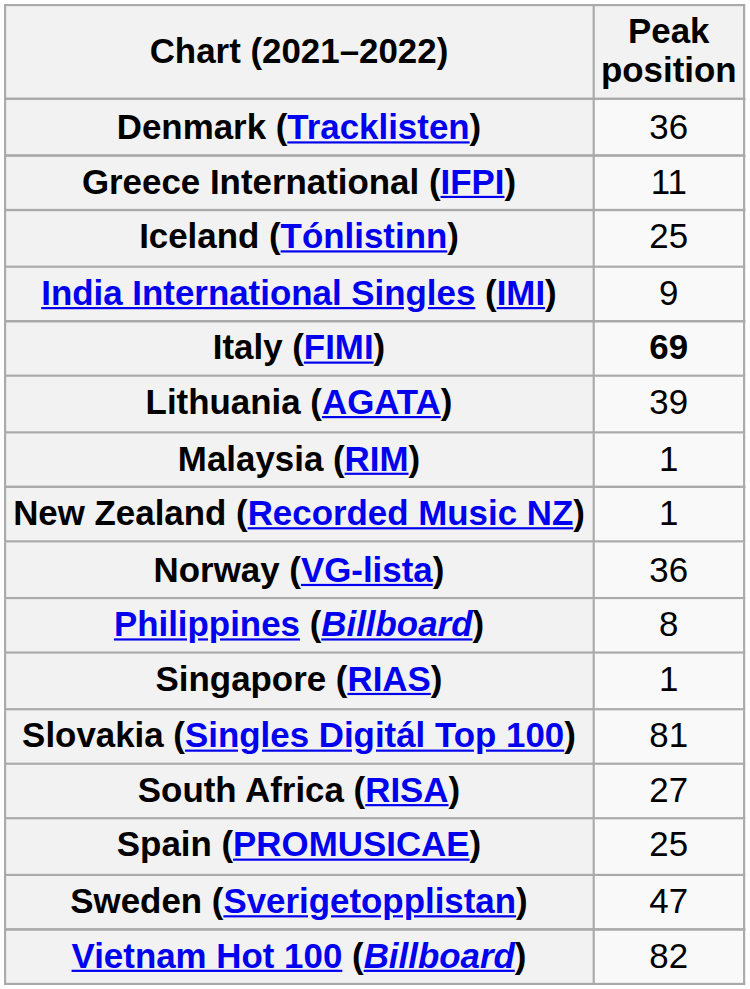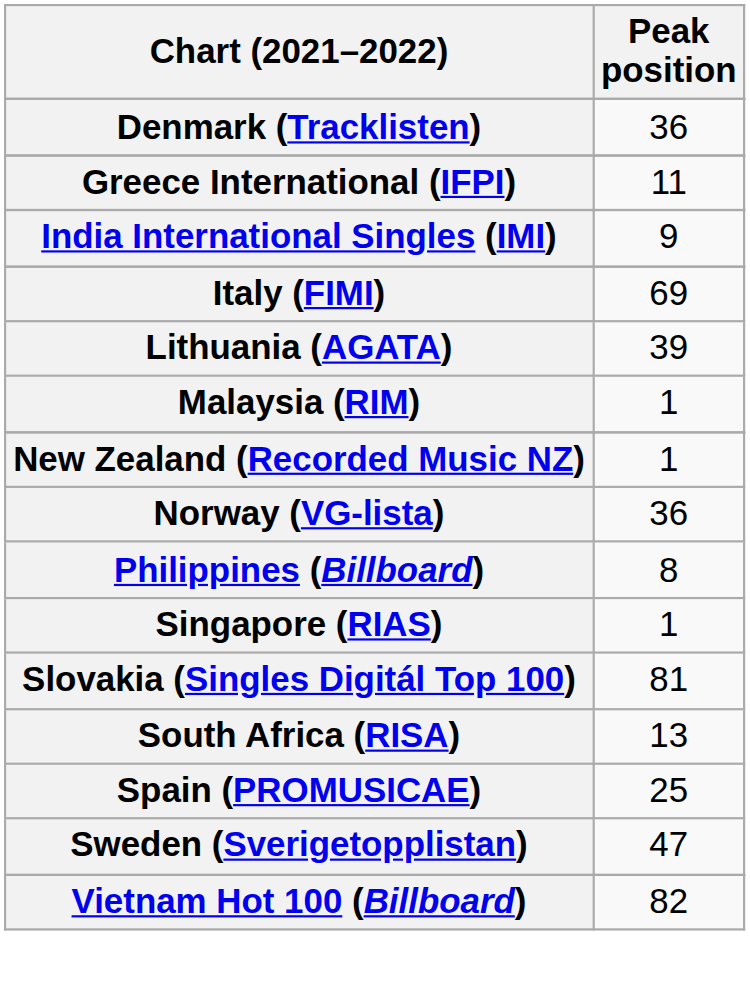- row: Iceland (Tónlistinn) | 25
Italy (FIMI) | Peak position: bold -> normal
South Africa (RISA) | Peak position: 27 -> 13
